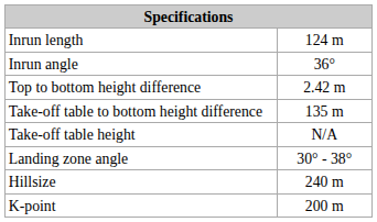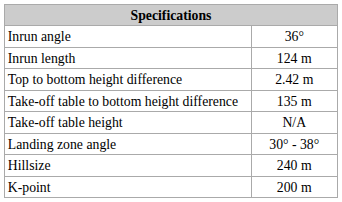rows swapped: Inrun length <-> Inrun angle
